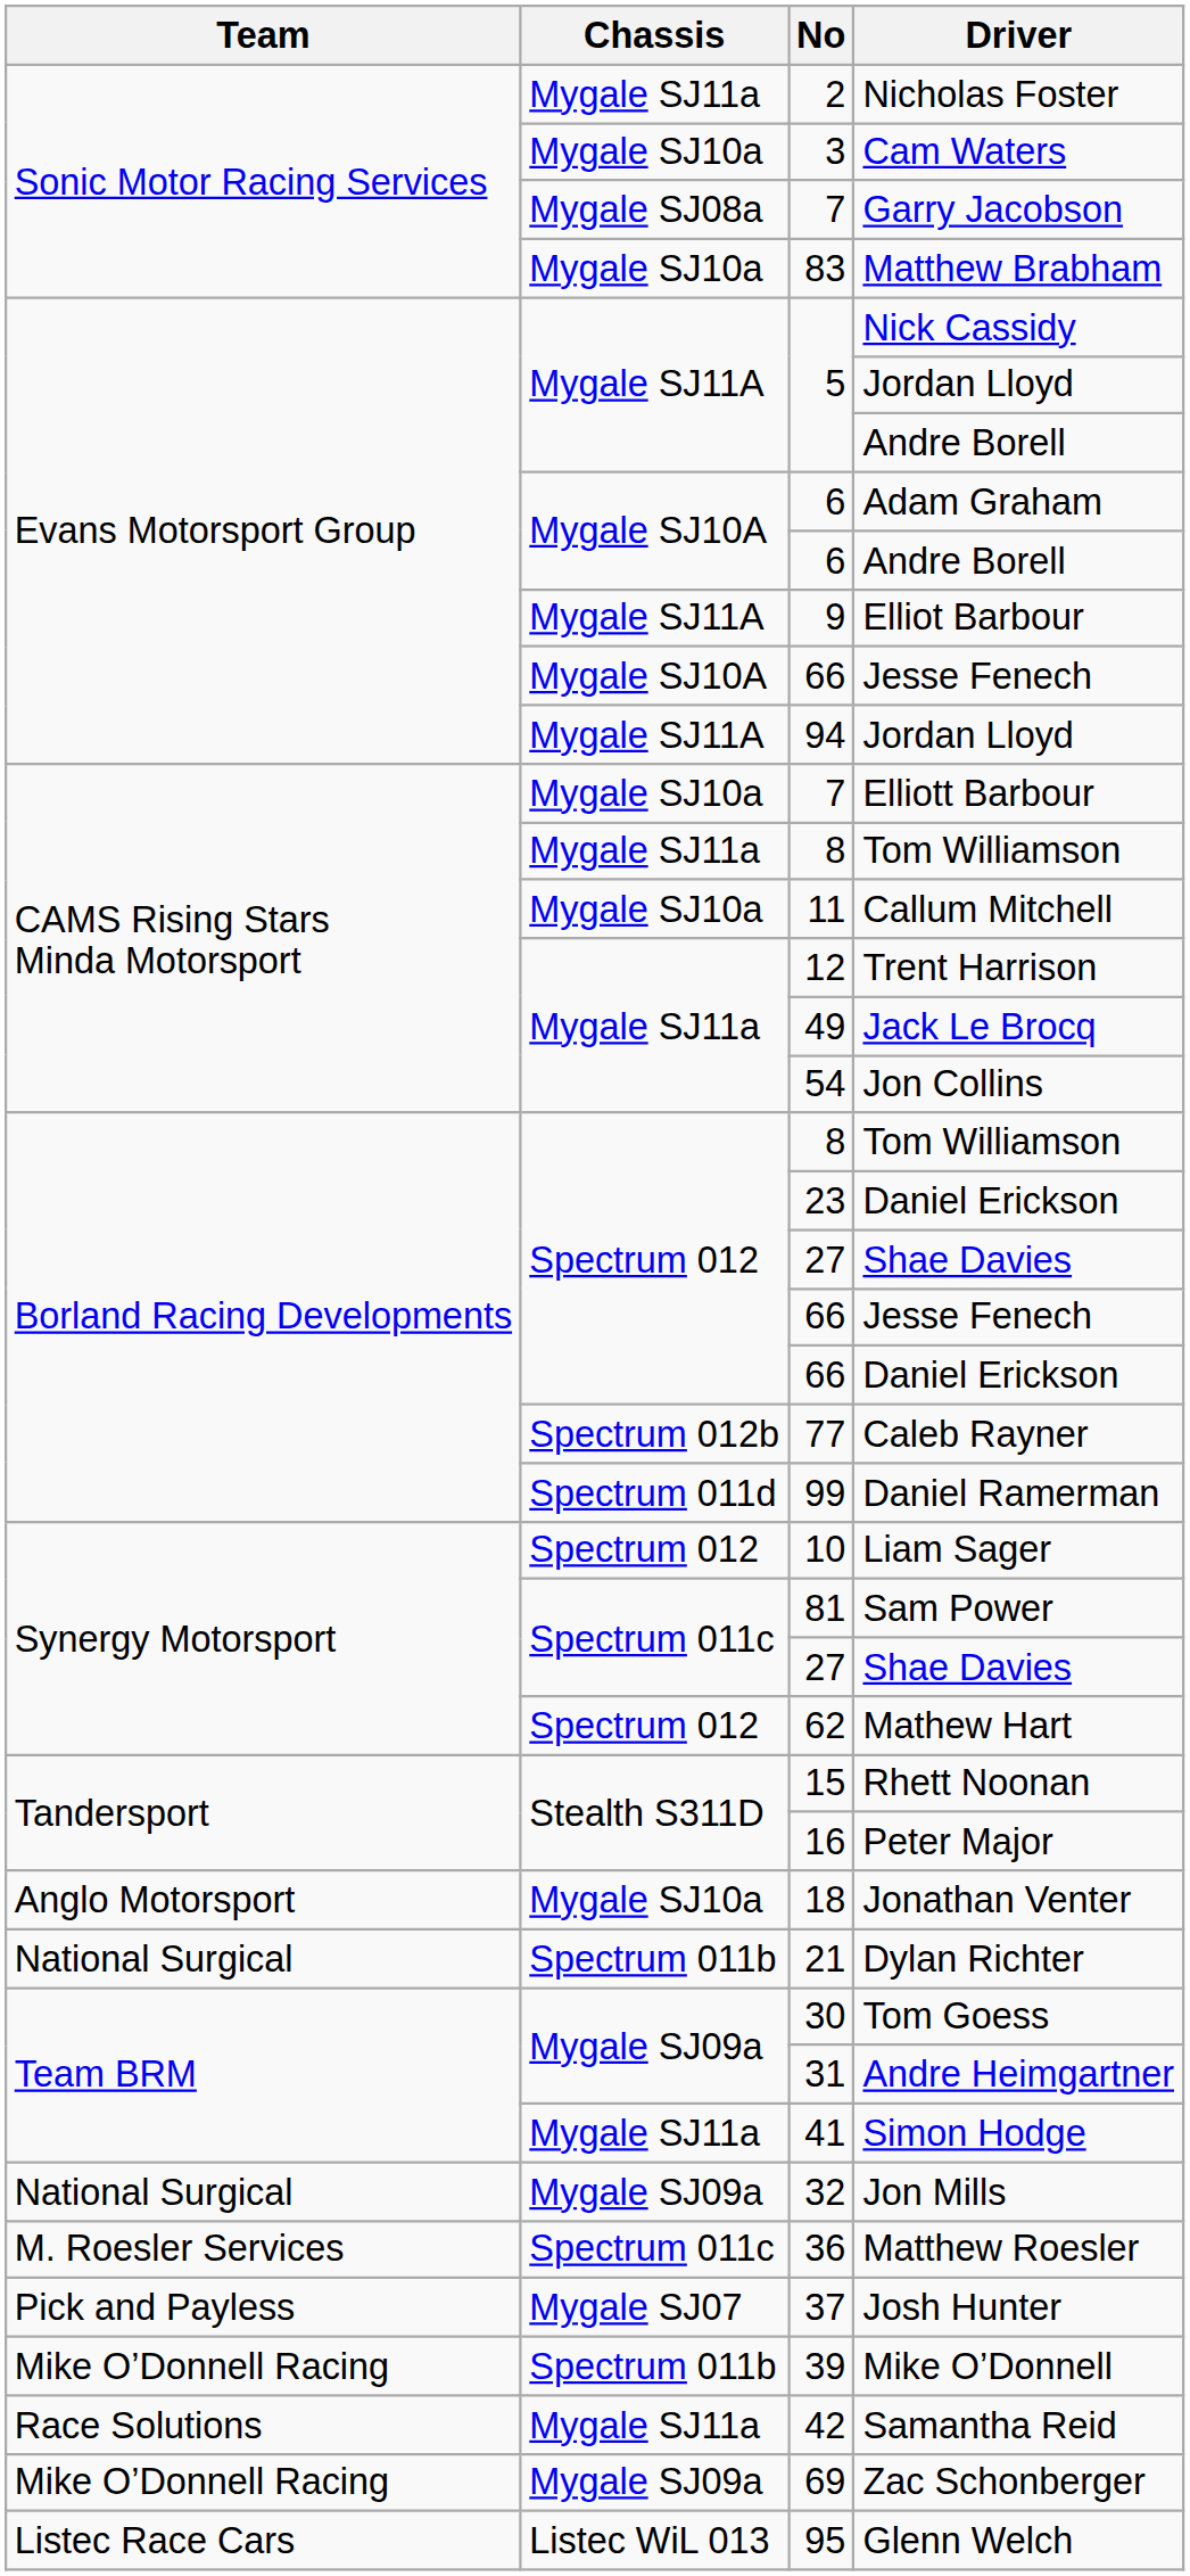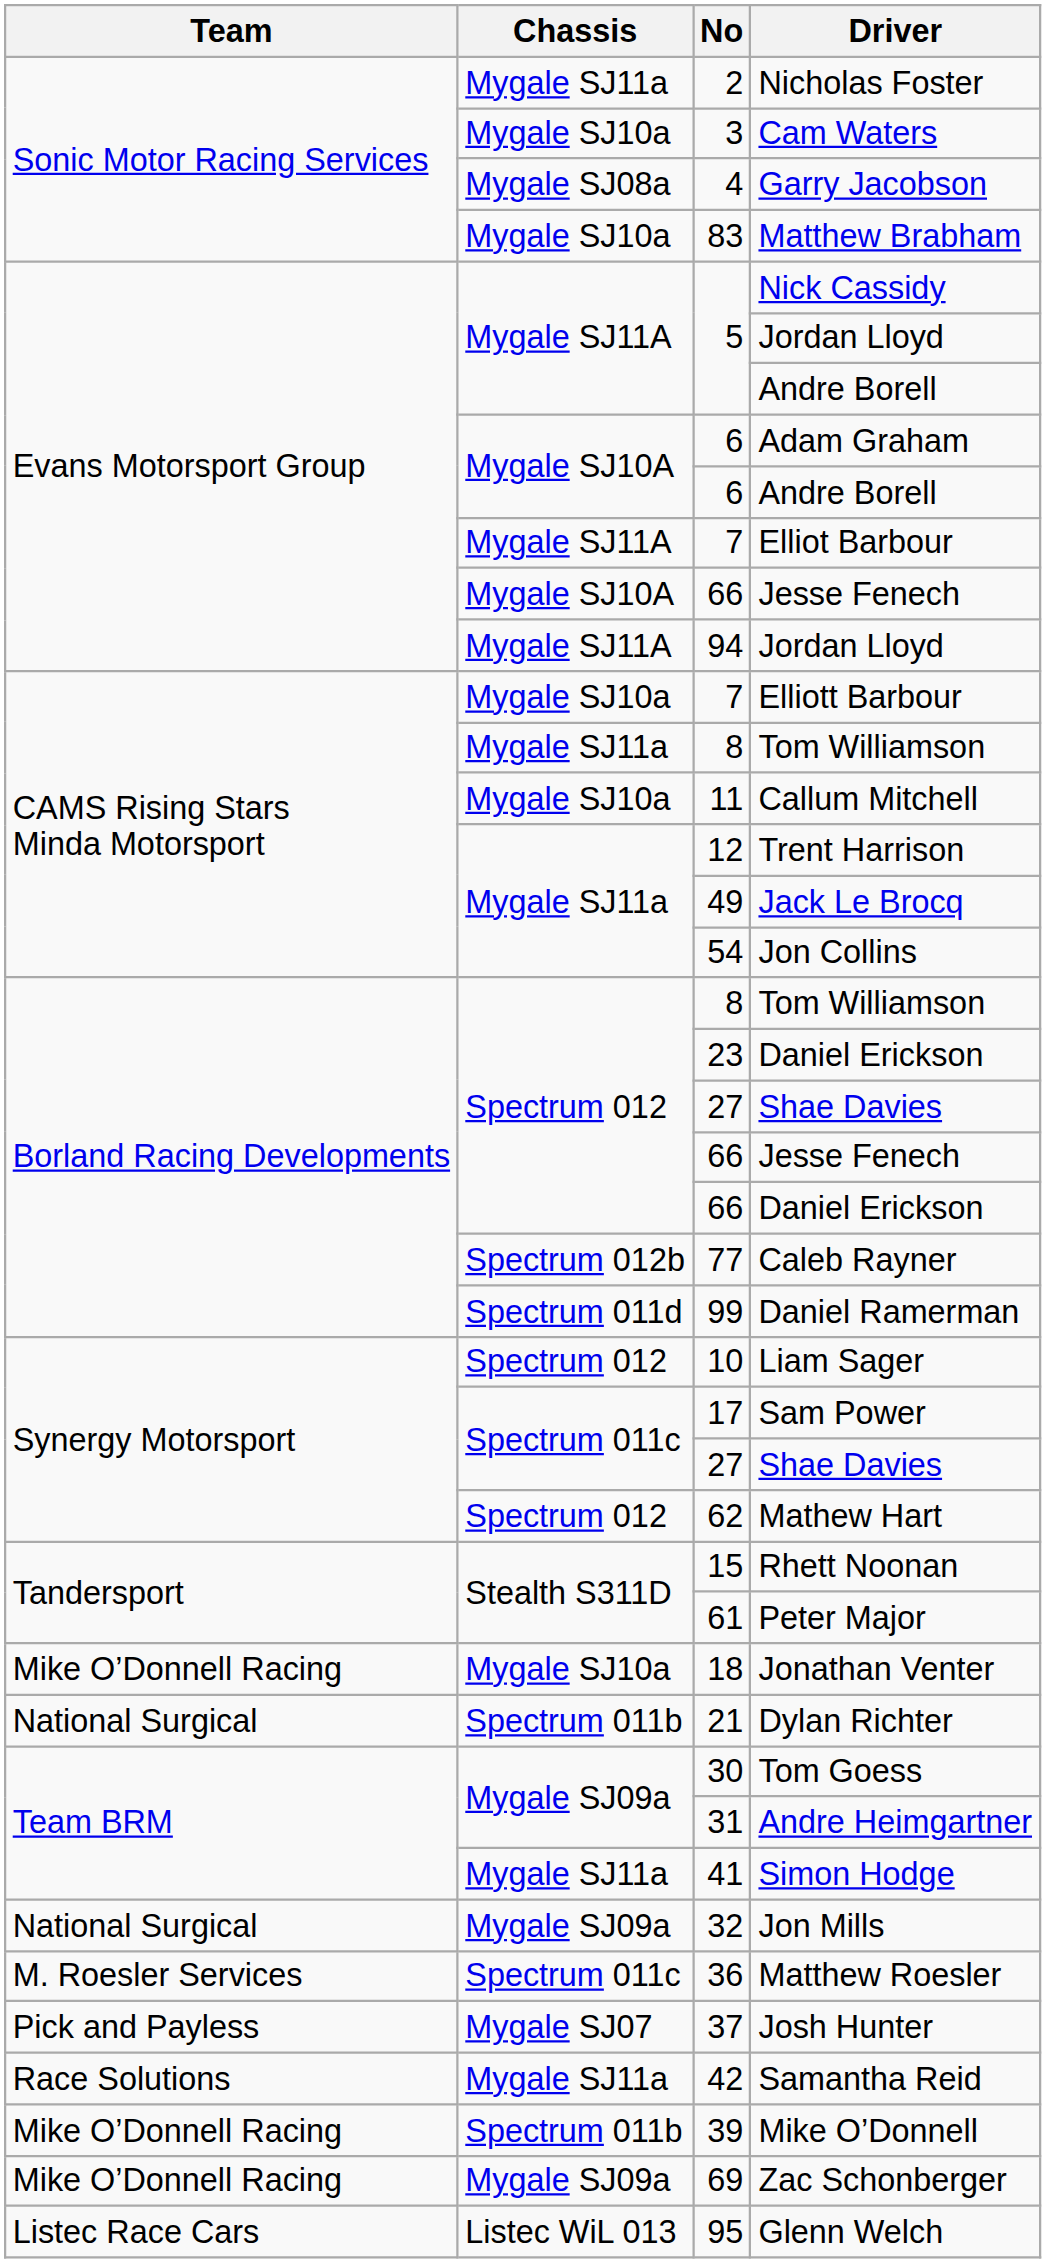Garry Jacobson | No: 7 -> 4
Elliot Barbour | No: 9 -> 7
Sam Power | No: 81 -> 17
Peter Major | No: 16 -> 61
Jonathan Venter | Team: Anglo Motorsport -> Mike O’Donnell Racing
rows swapped: Mike O’Donnell <-> Samantha Reid
